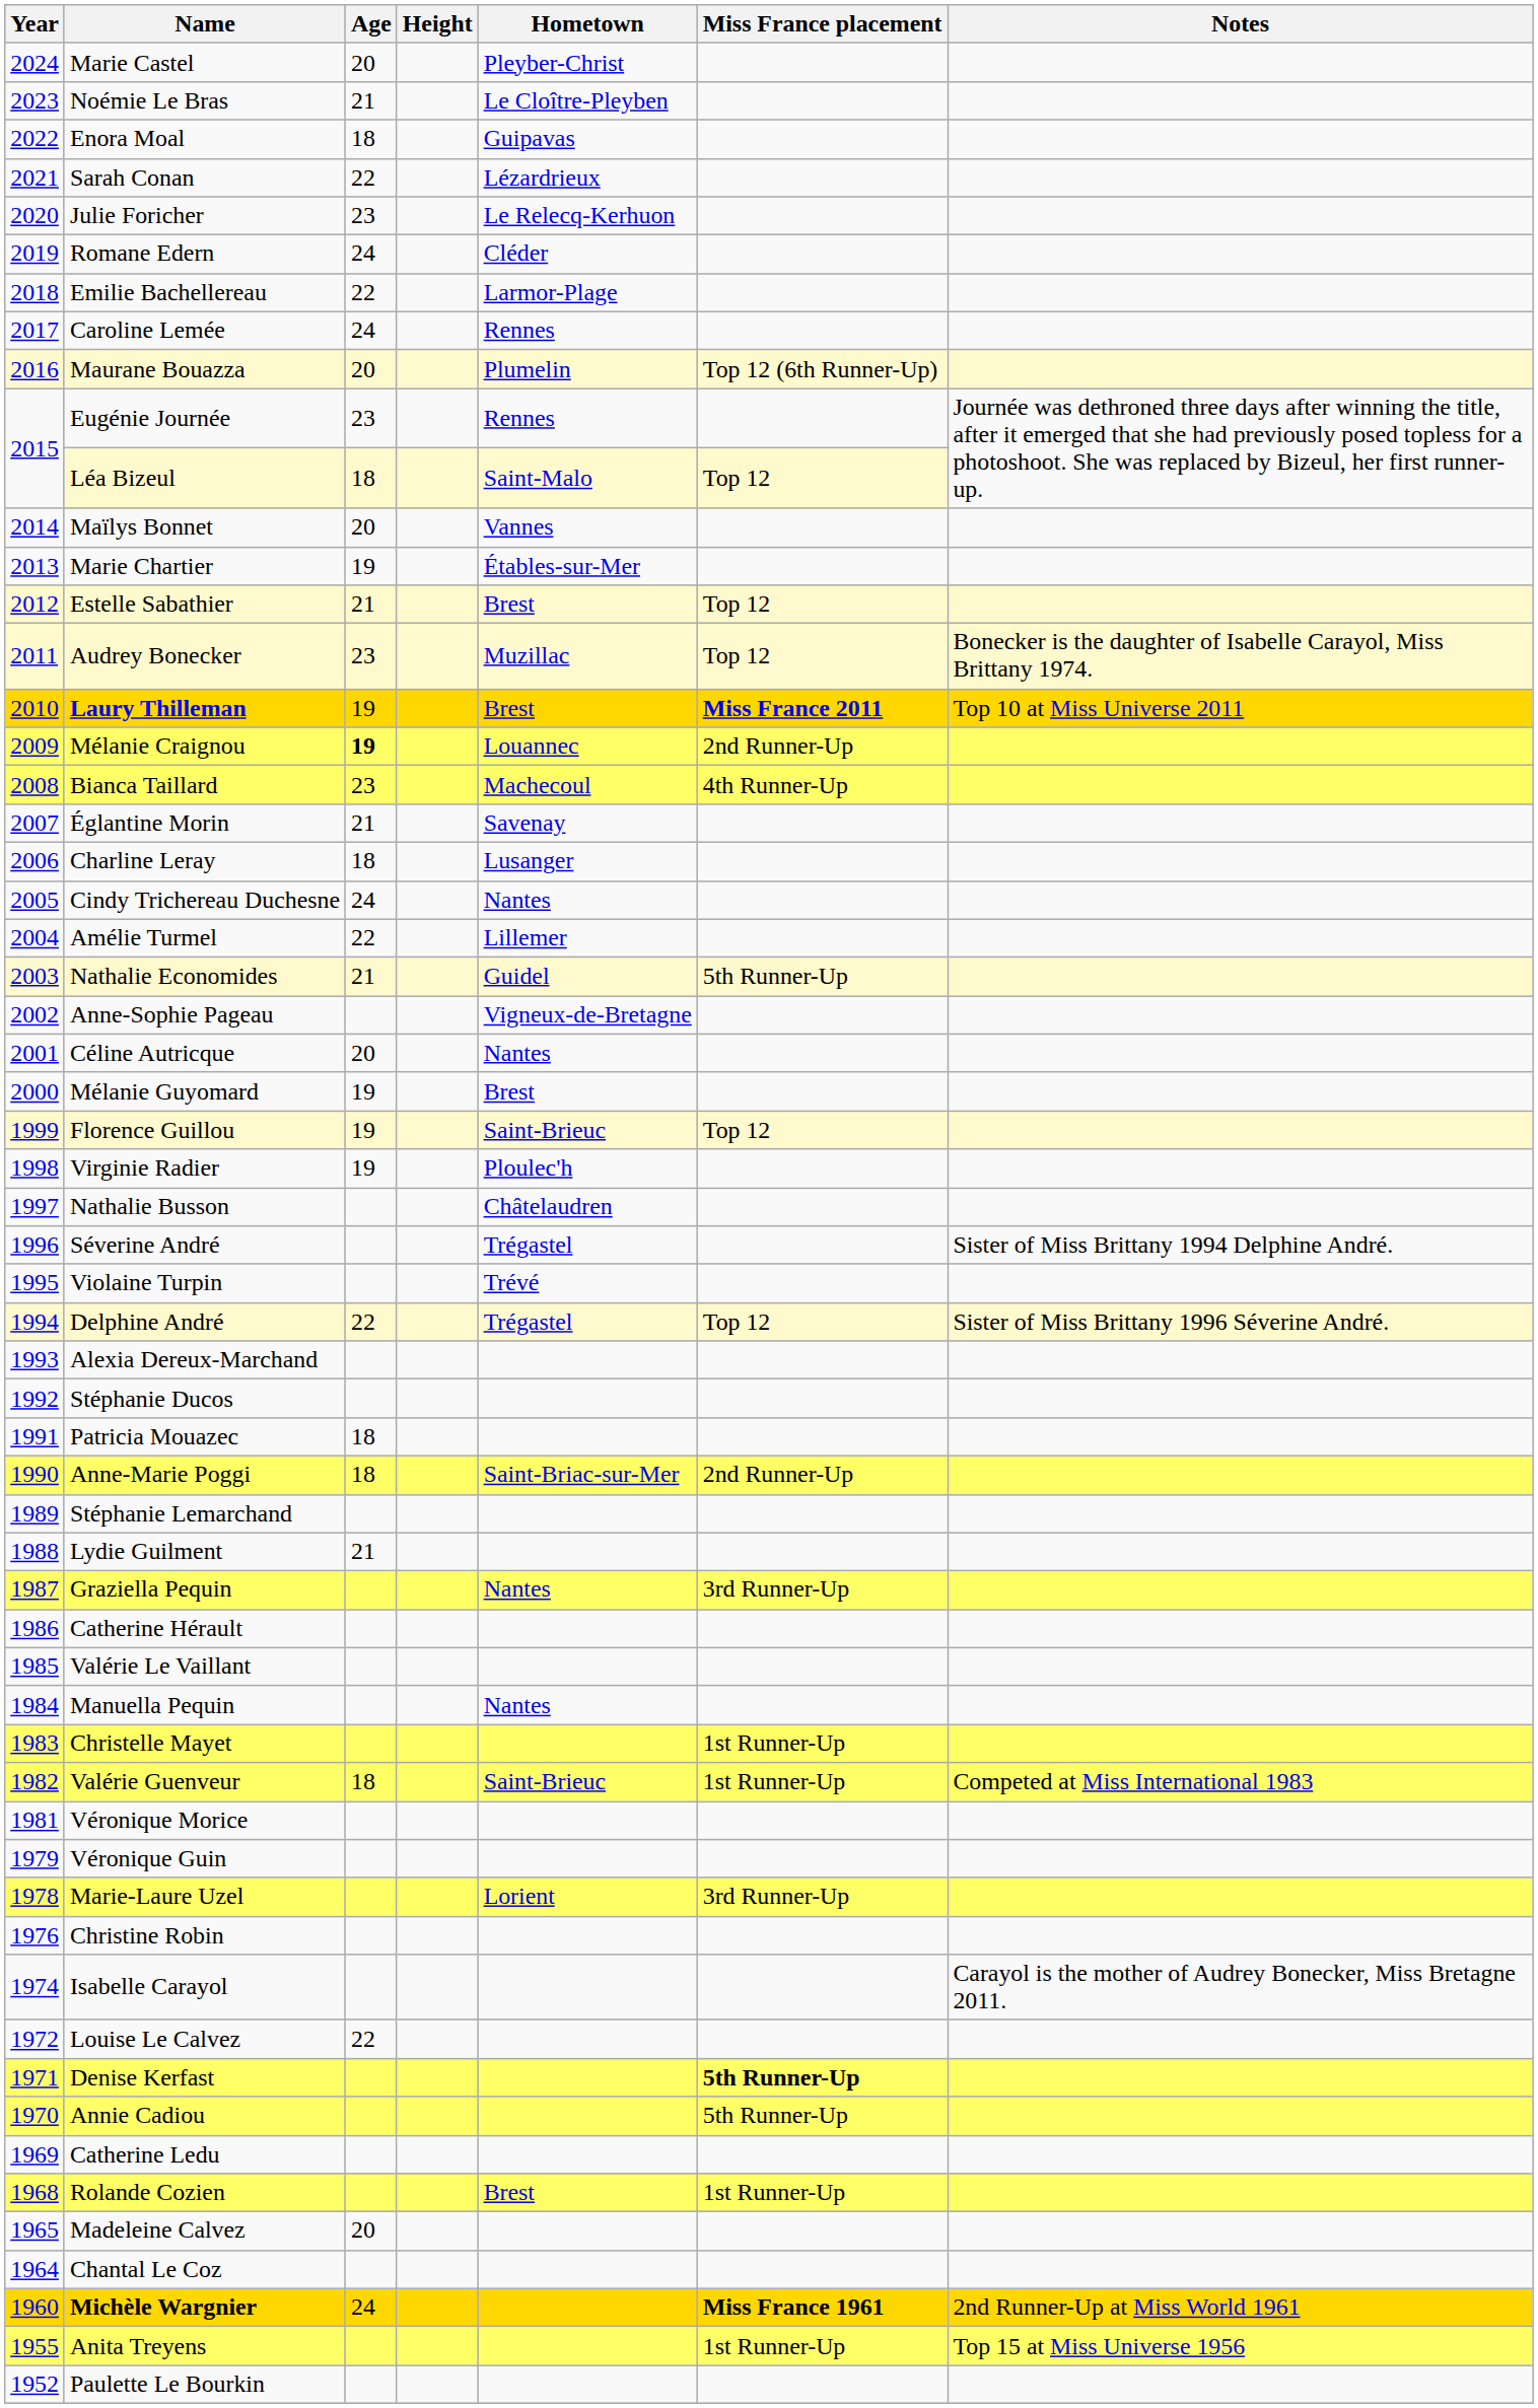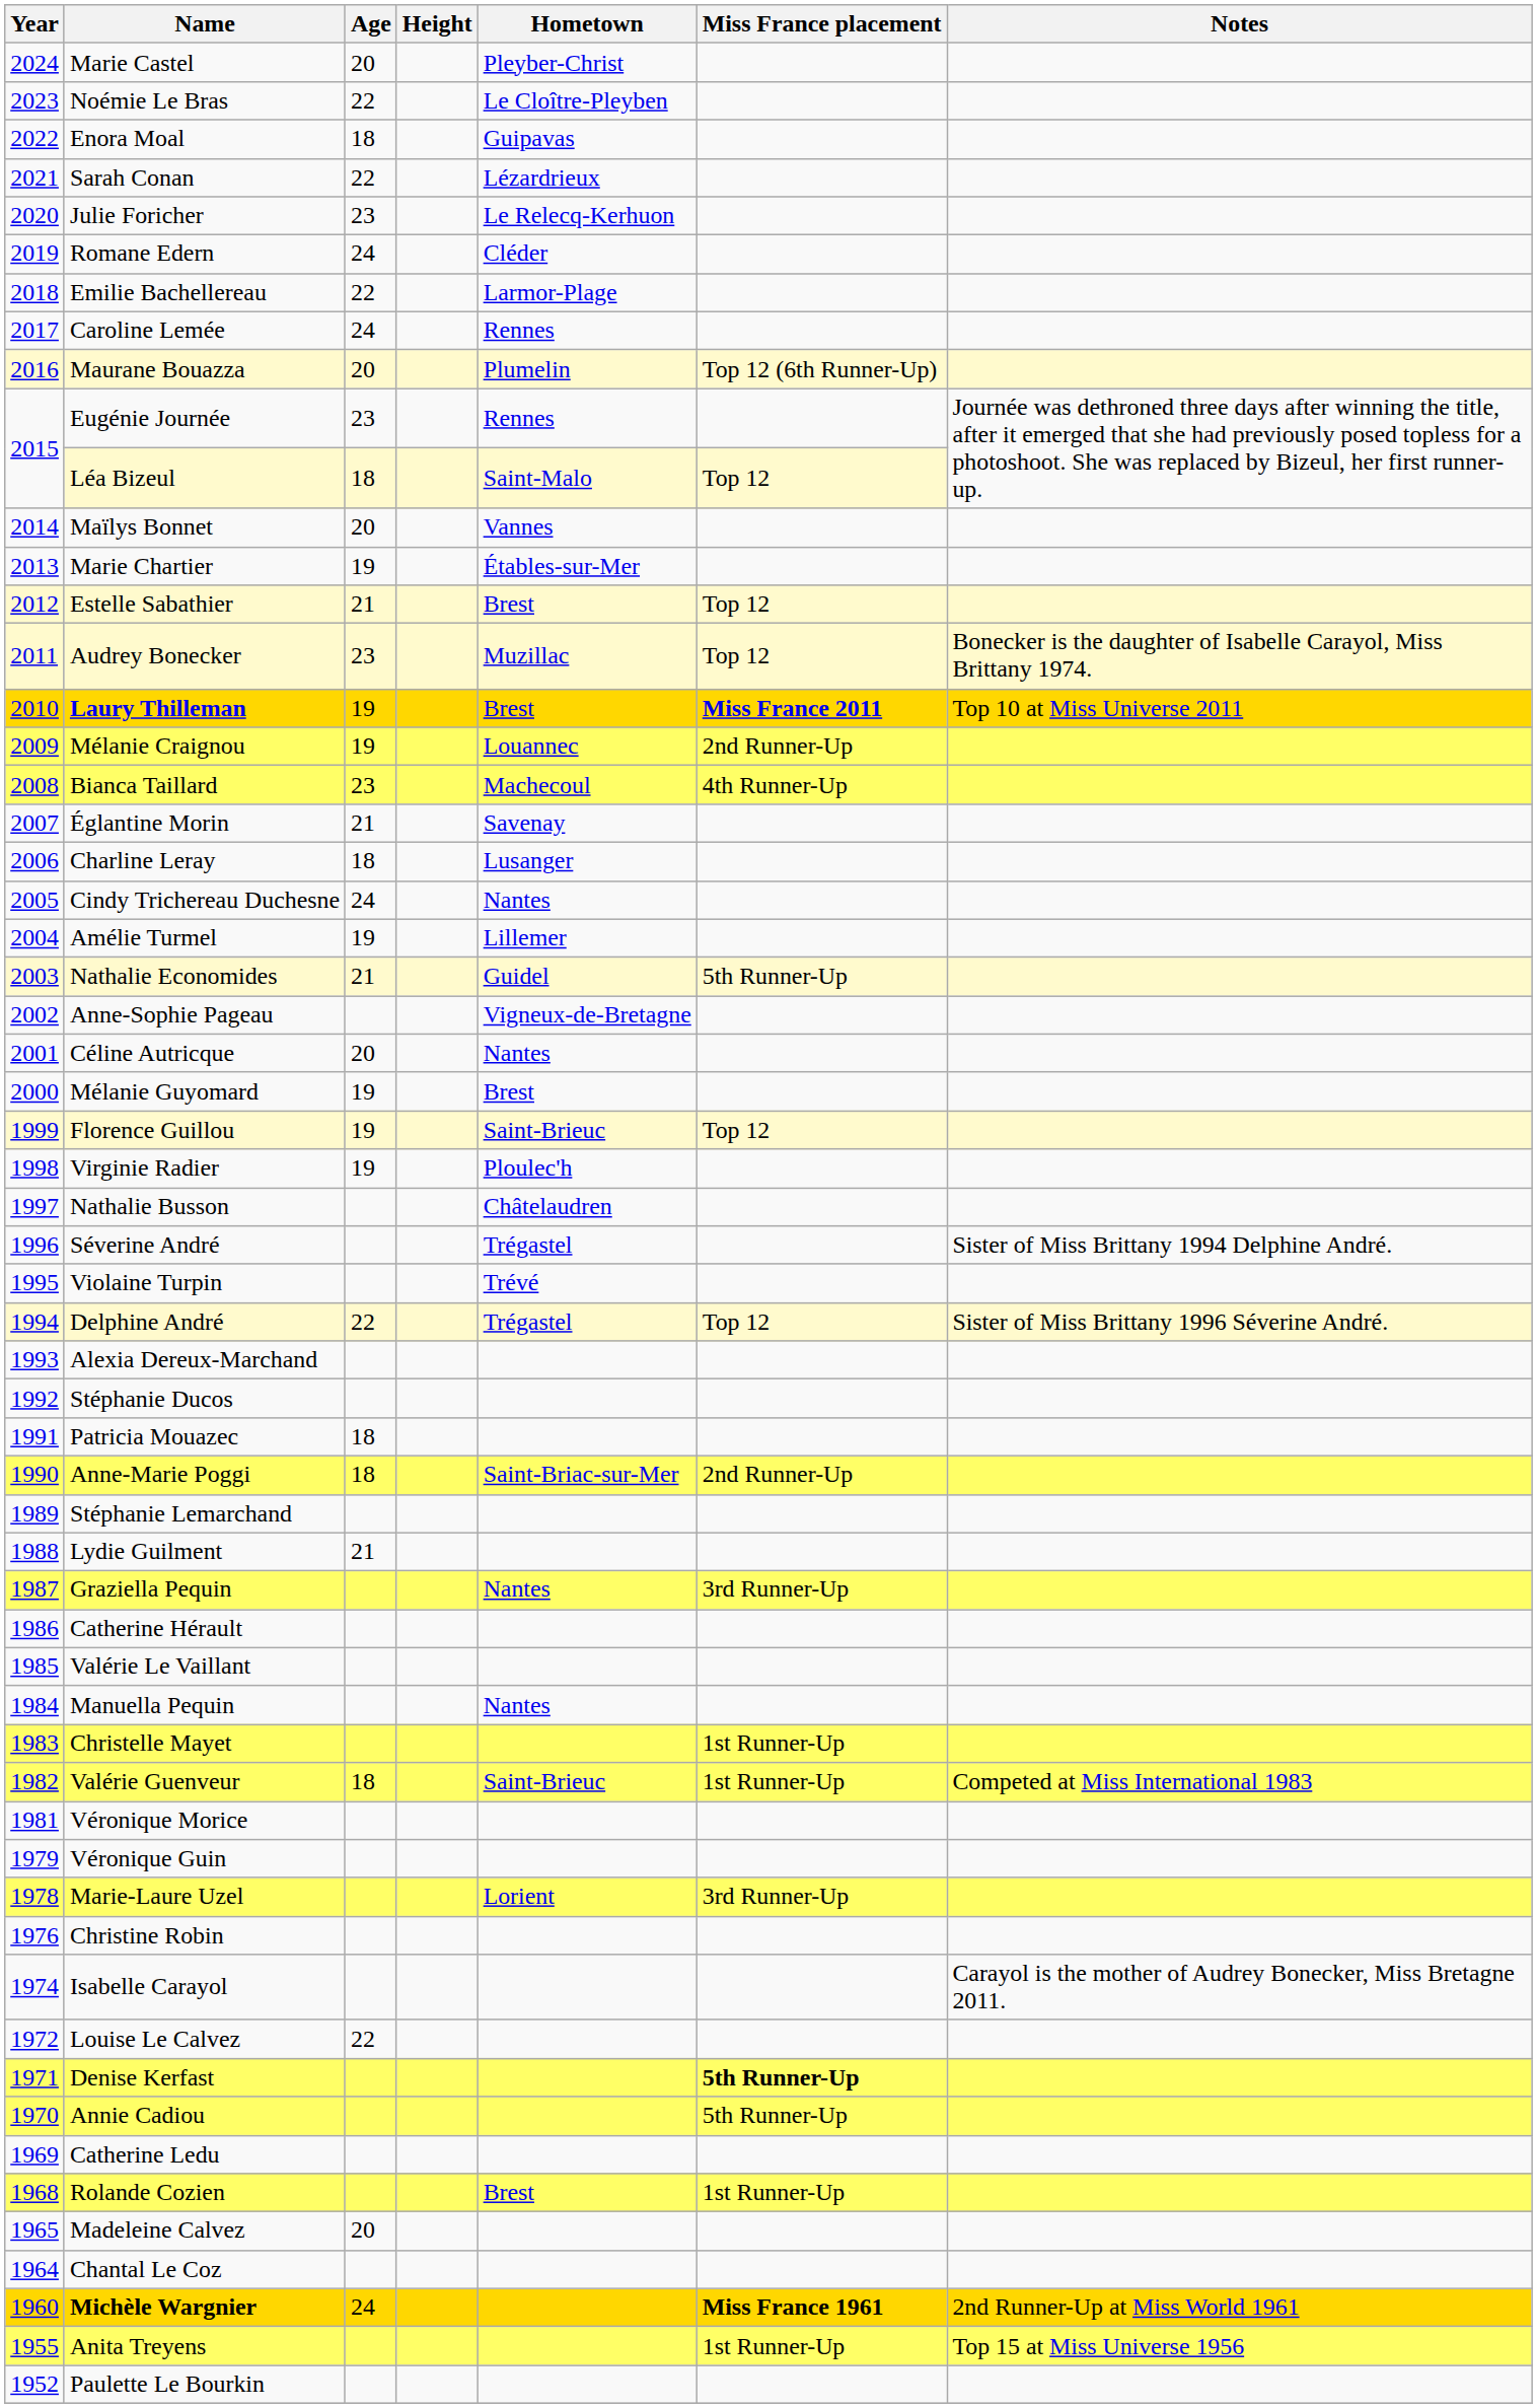Noémie Le Bras | Age: 21 -> 22
Mélanie Craignou | Age: bold -> normal
Amélie Turmel | Age: 22 -> 19
